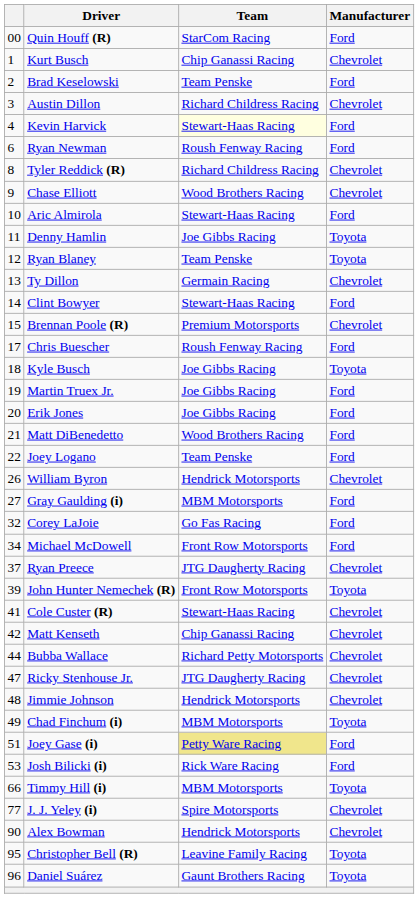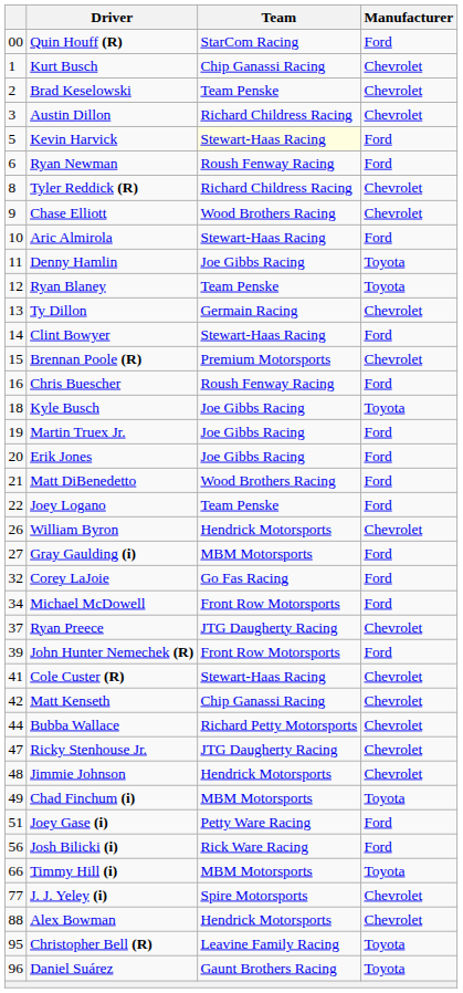Brad Keselowski | Manufacturer: Ford -> Chevrolet
Kevin Harvick | column 1: 4 -> 5
Chris Buescher | column 1: 17 -> 16
John Hunter Nemechek (R) | Manufacturer: Toyota -> Ford
Joey Gase (i) | Team: khaki background -> no background
Josh Bilicki (i) | column 1: 53 -> 56
Alex Bowman | column 1: 90 -> 88
